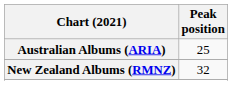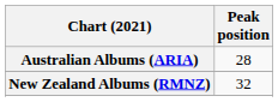Australian Albums (ARIA) | Peak position: 25 -> 28
